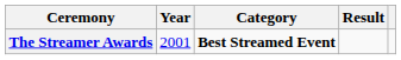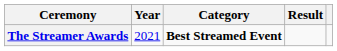The Streamer Awards | Year: 2001 -> 2021
